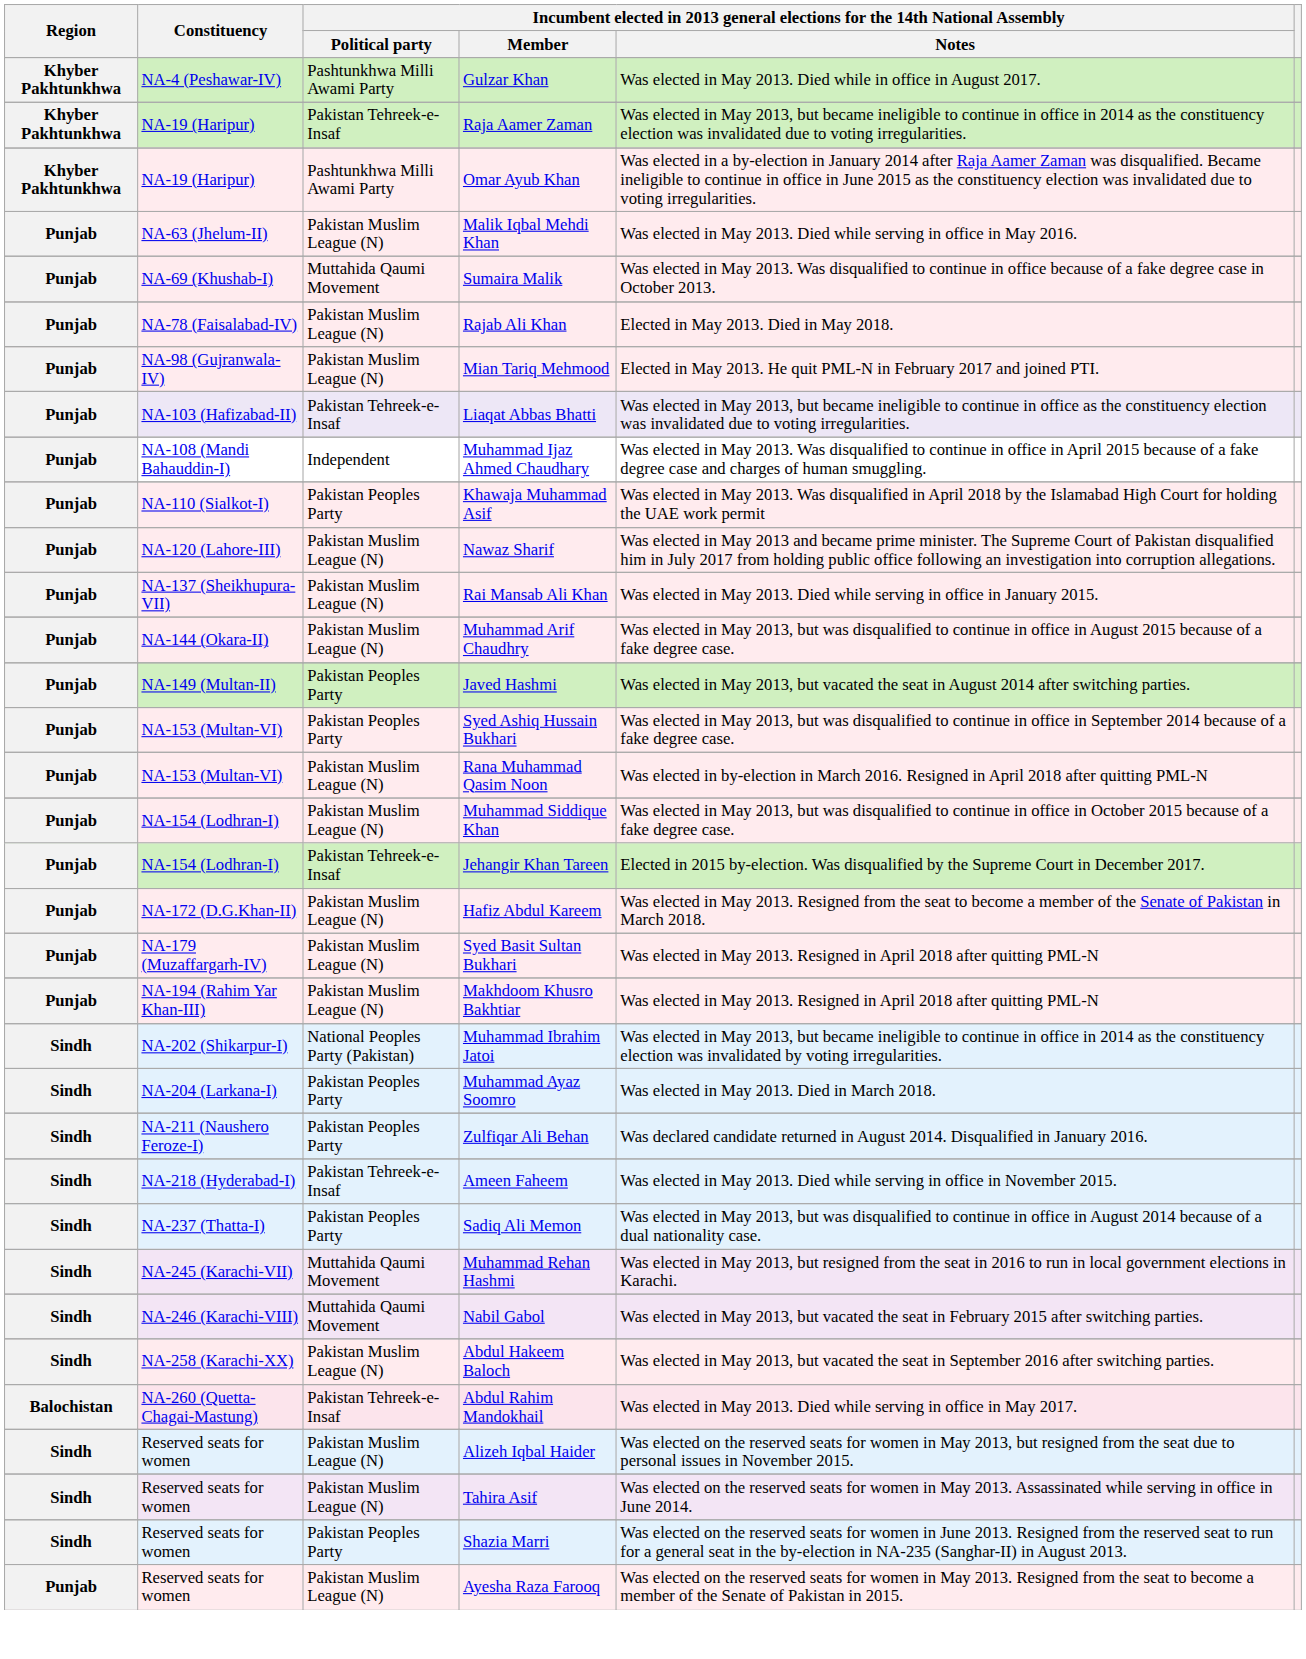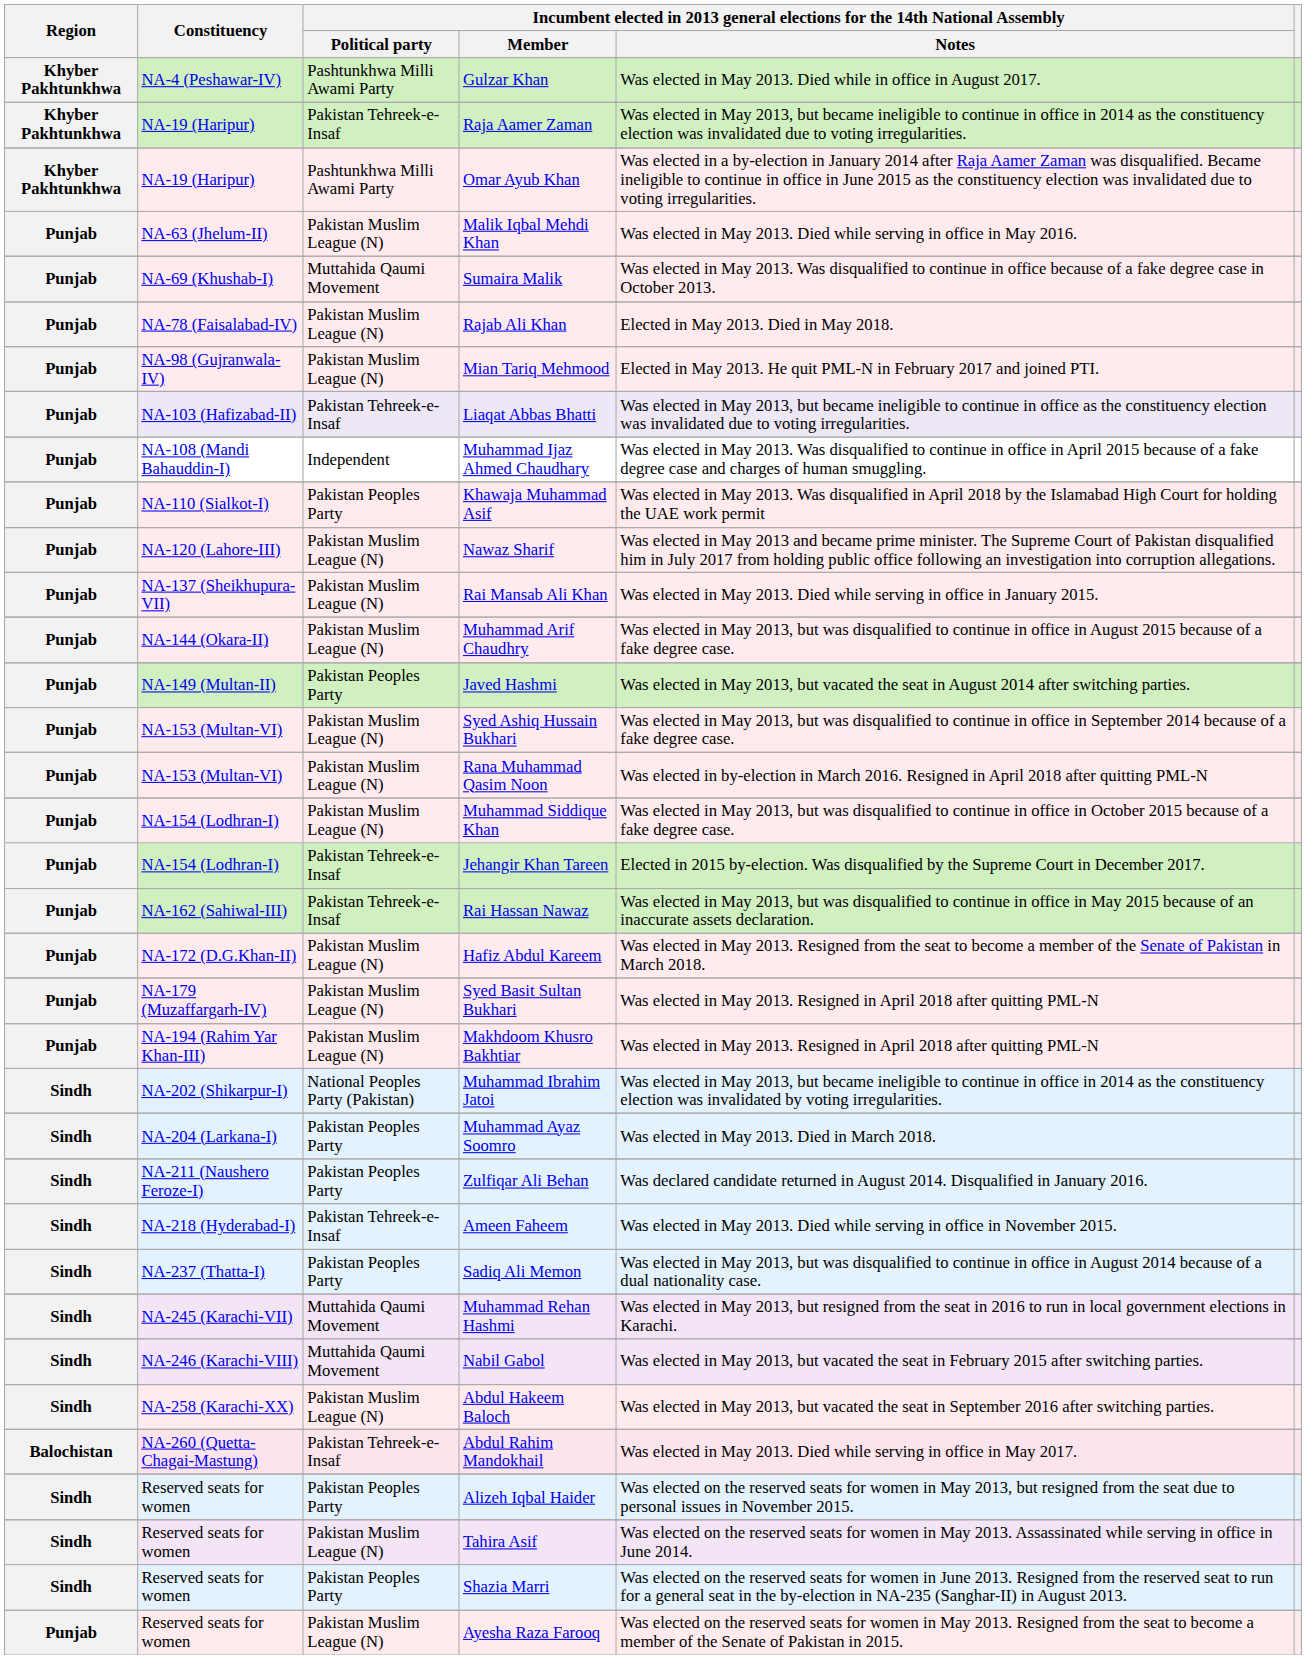Syed Ashiq Hussain Bukhari | column 3: Pakistan Peoples Party -> Pakistan Muslim League (N)
+ row: Punjab | NA-162 (Sahiwal-III) | Pakistan Tehreek-e-Insaf | Rai Hassan Nawaz | Was elected in May 2013, but was disqualified to continue in office in May 2015 because of an inaccurate assets declaration.
Alizeh Iqbal Haider | column 3: Pakistan Muslim League (N) -> Pakistan Peoples Party
